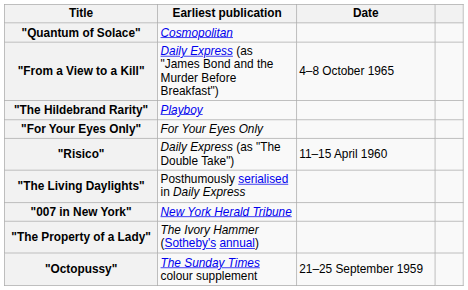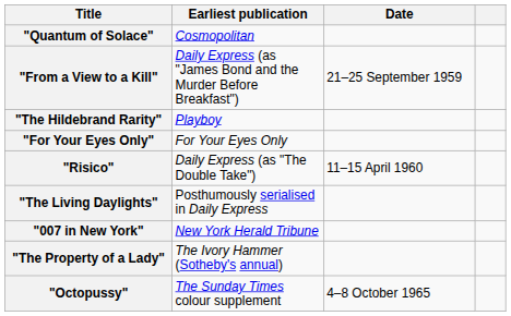"From a View to a Kill" | Date: 4–8 October 1965 -> 21–25 September 1959
"Octopussy" | Date: 21–25 September 1959 -> 4–8 October 1965
